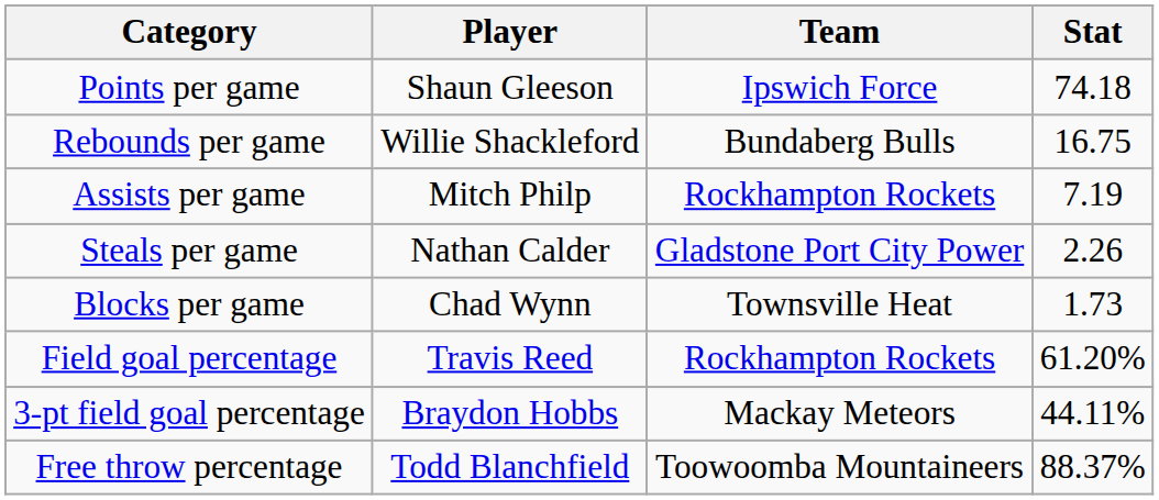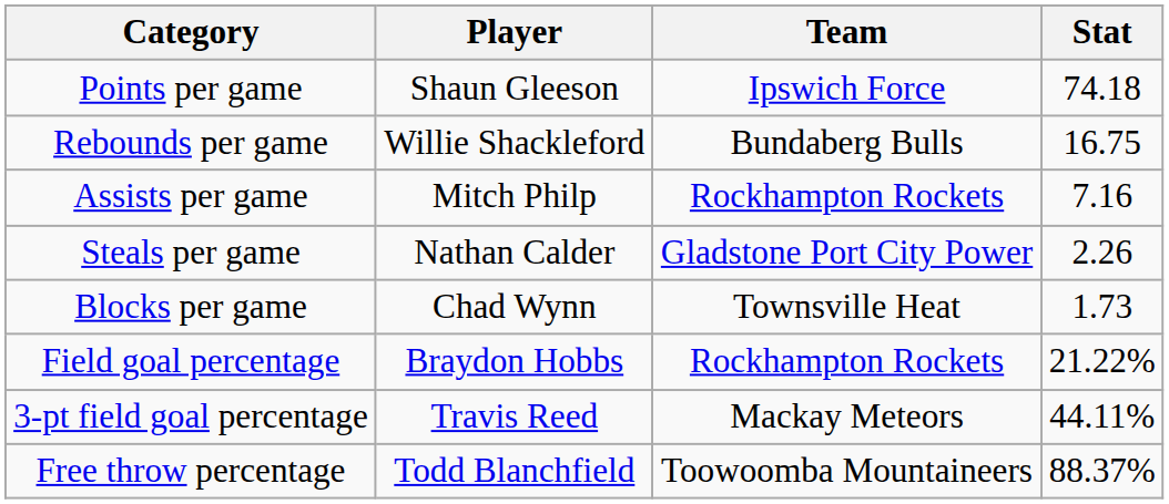Assists per game | Stat: 7.19 -> 7.16
Field goal percentage | Player: Travis Reed -> Braydon Hobbs
Field goal percentage | Stat: 61.20% -> 21.22%
3-pt field goal percentage | Player: Braydon Hobbs -> Travis Reed
